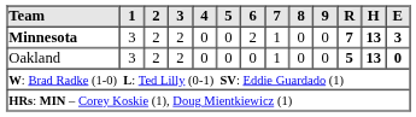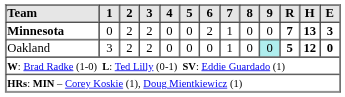Minnesota | 1: 3 -> 0
Oakland | 9: no background -> paleturquoise background
Oakland | H: 13 -> 12
